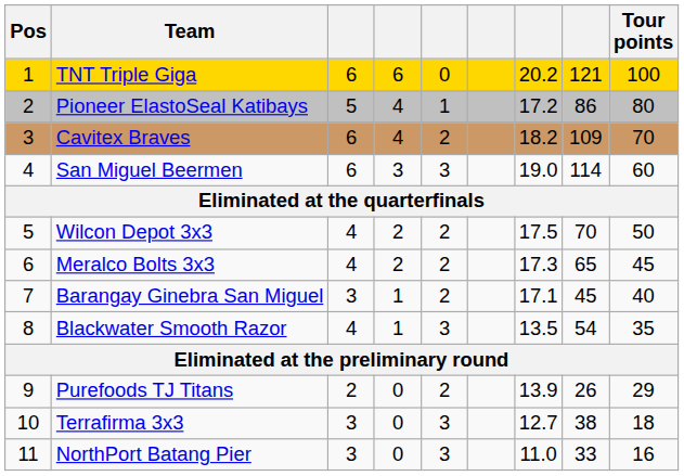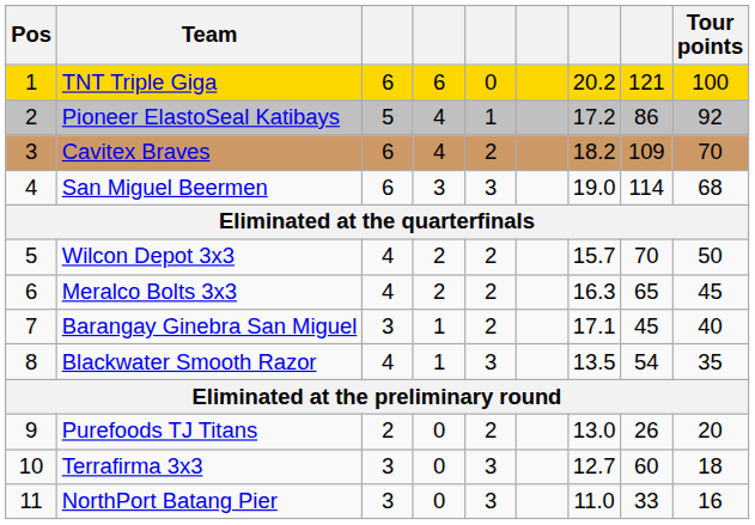Pioneer ElastoSeal Katibays | Tour points: 80 -> 92
San Miguel Beermen | Tour points: 60 -> 68
Wilcon Depot 3x3 | column 7: 17.5 -> 15.7
Meralco Bolts 3x3 | column 7: 17.3 -> 16.3
Purefoods TJ Titans | column 7: 13.9 -> 13.0
Purefoods TJ Titans | Tour points: 29 -> 20
Terrafirma 3x3 | column 8: 38 -> 60
